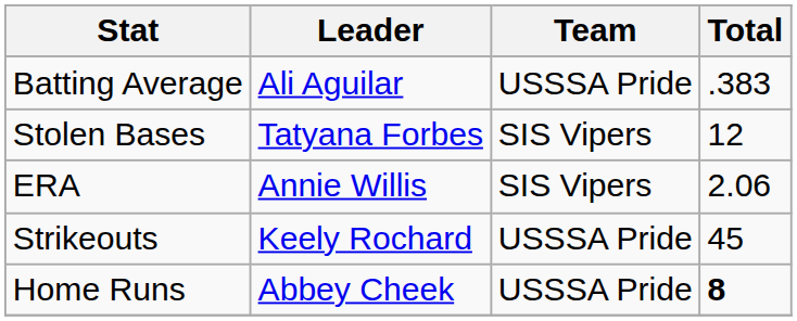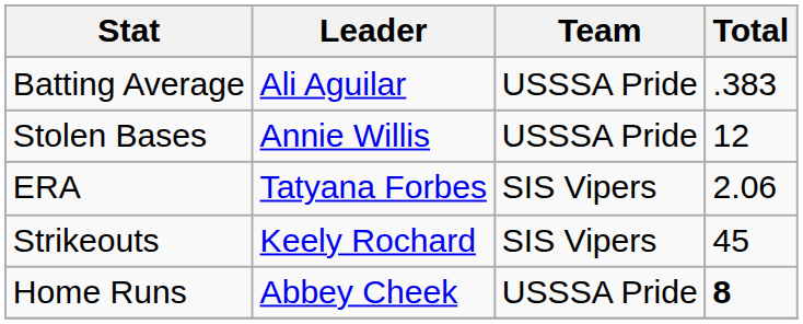Stolen Bases | Leader: Tatyana Forbes -> Annie Willis
Stolen Bases | Team: SIS Vipers -> USSSA Pride
ERA | Leader: Annie Willis -> Tatyana Forbes
Strikeouts | Team: USSSA Pride -> SIS Vipers
